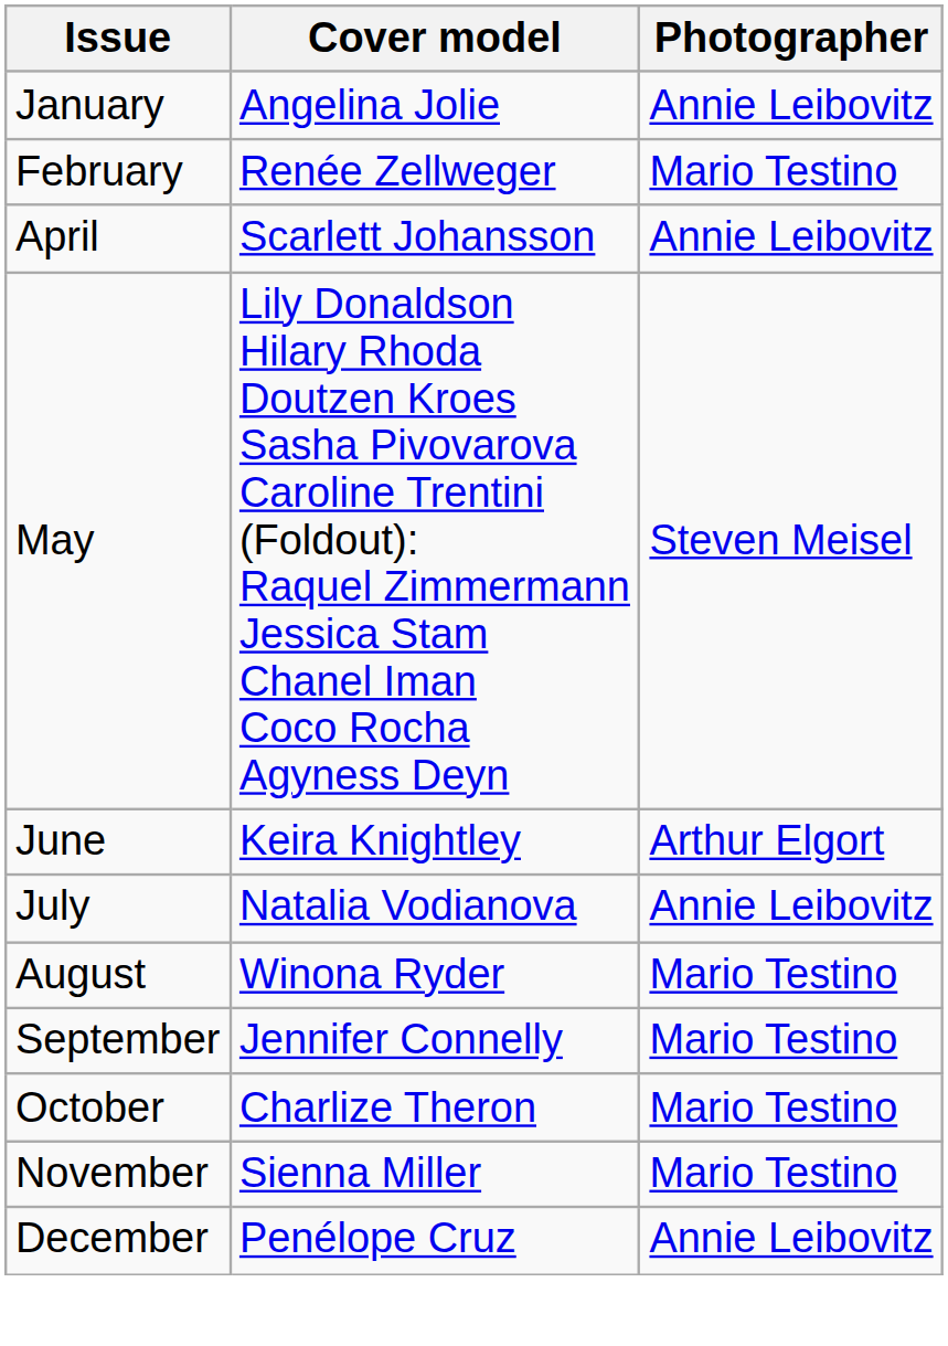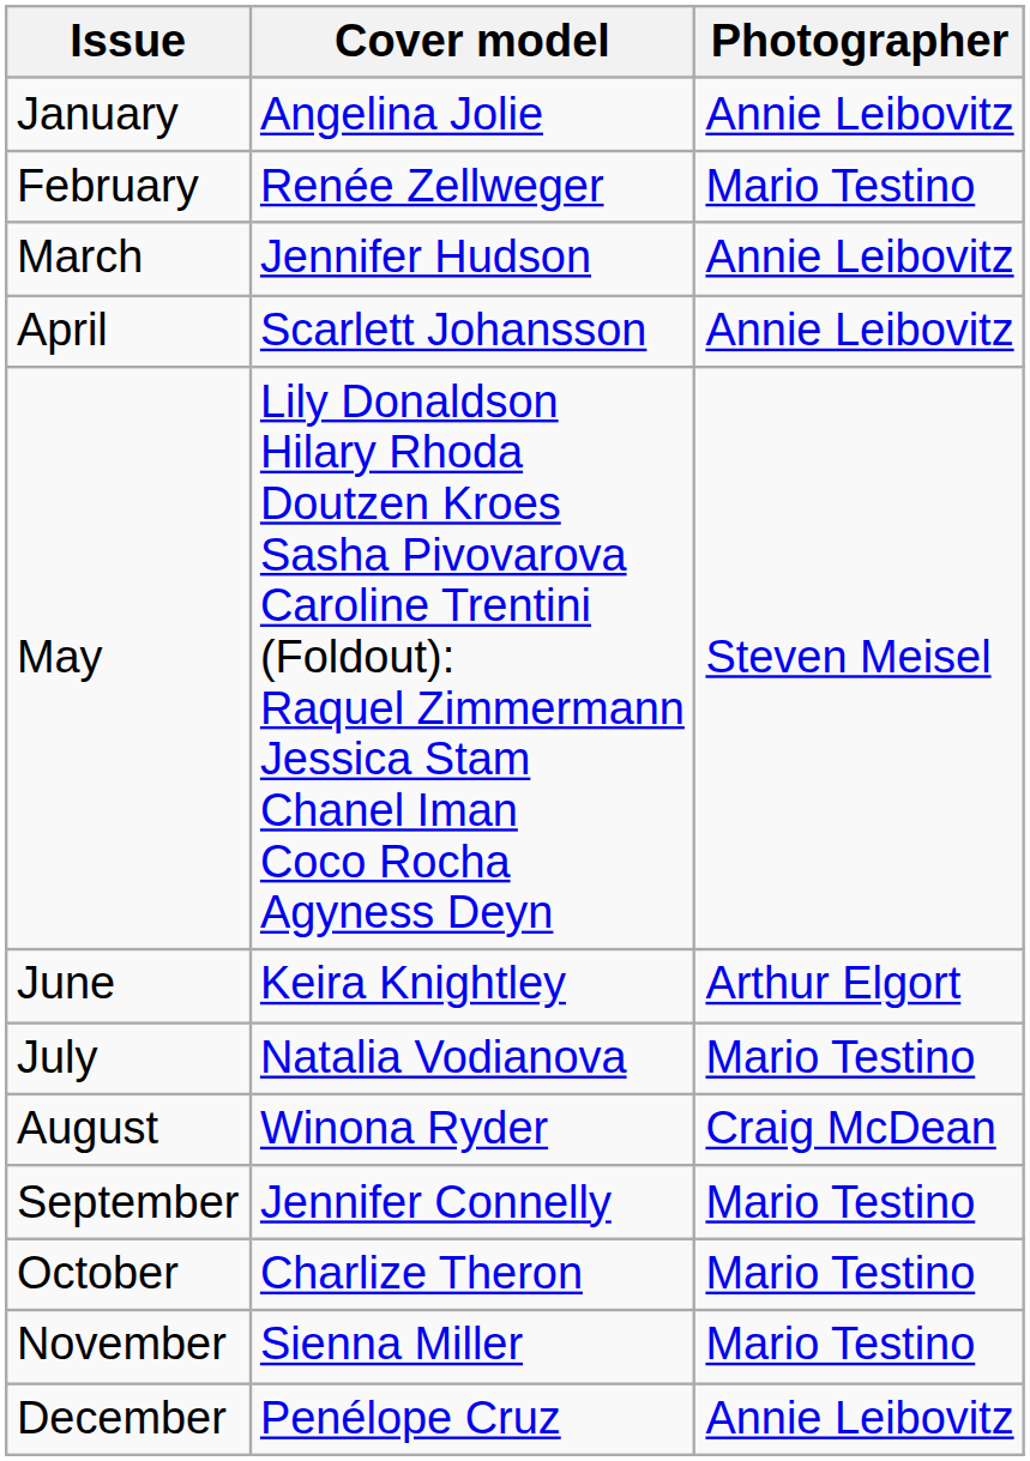+ row: March | Jennifer Hudson | Annie Leibovitz
July | Photographer: Annie Leibovitz -> Mario Testino
August | Photographer: Mario Testino -> Craig McDean
